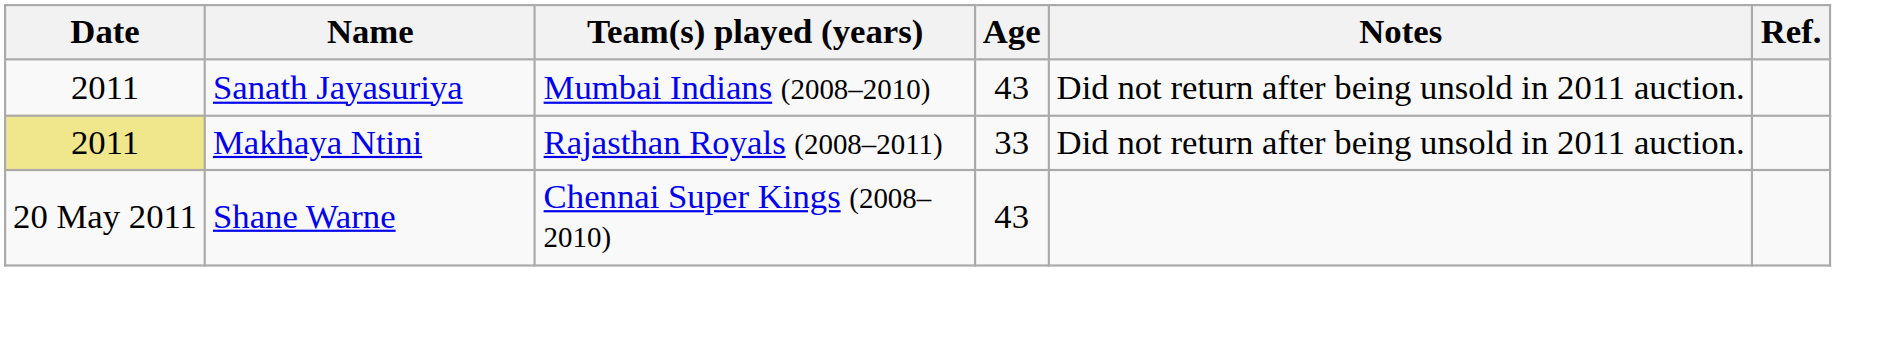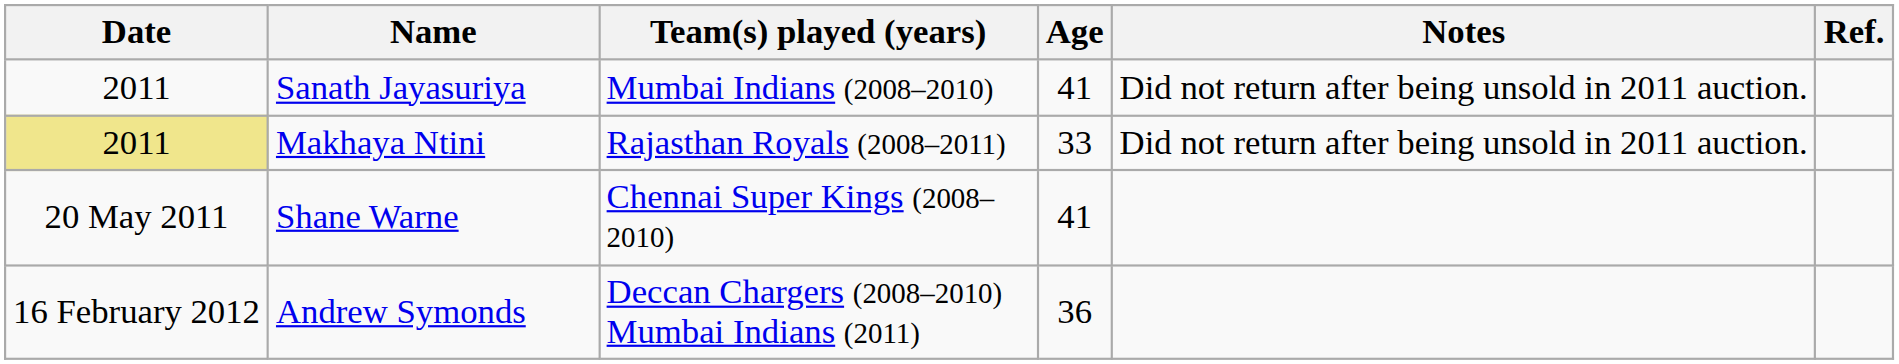Sanath Jayasuriya | Age: 43 -> 41
Shane Warne | Age: 43 -> 41
+ row: 16 February 2012 | Andrew Symonds | Deccan Chargers (2008–2010) Mumbai Indians (2011) | 36
